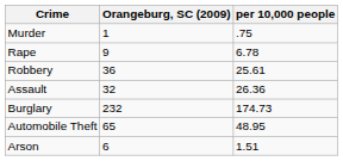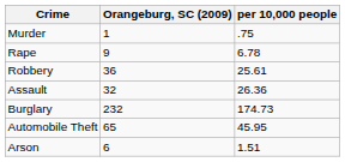Automobile Theft | per 10,000 people: 48.95 -> 45.95
